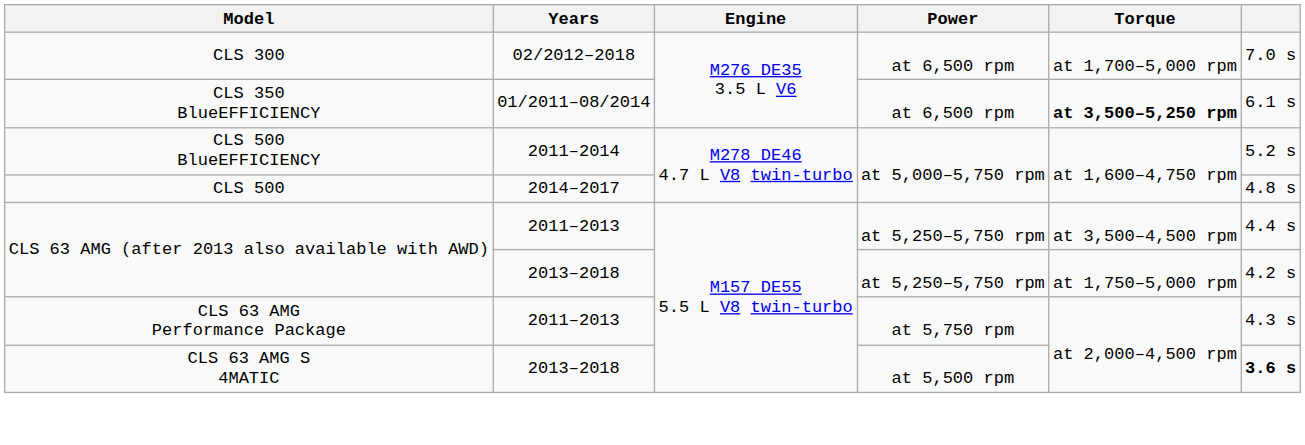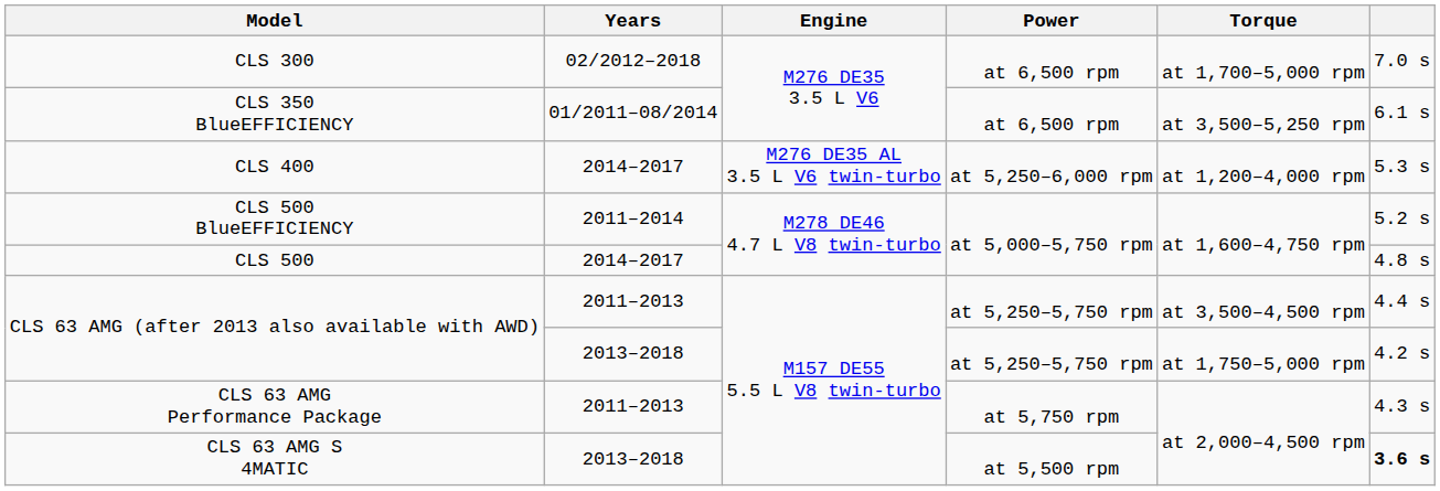CLS 350 BlueEFFICIENCY | Torque: bold -> normal
+ row: CLS 400 | 2014–2017 | M276 DE35 AL 3.5 L V6 twin-turbo | at 5,250–6,000 rpm | at 1,200–4,000 rpm | 5.3 s
